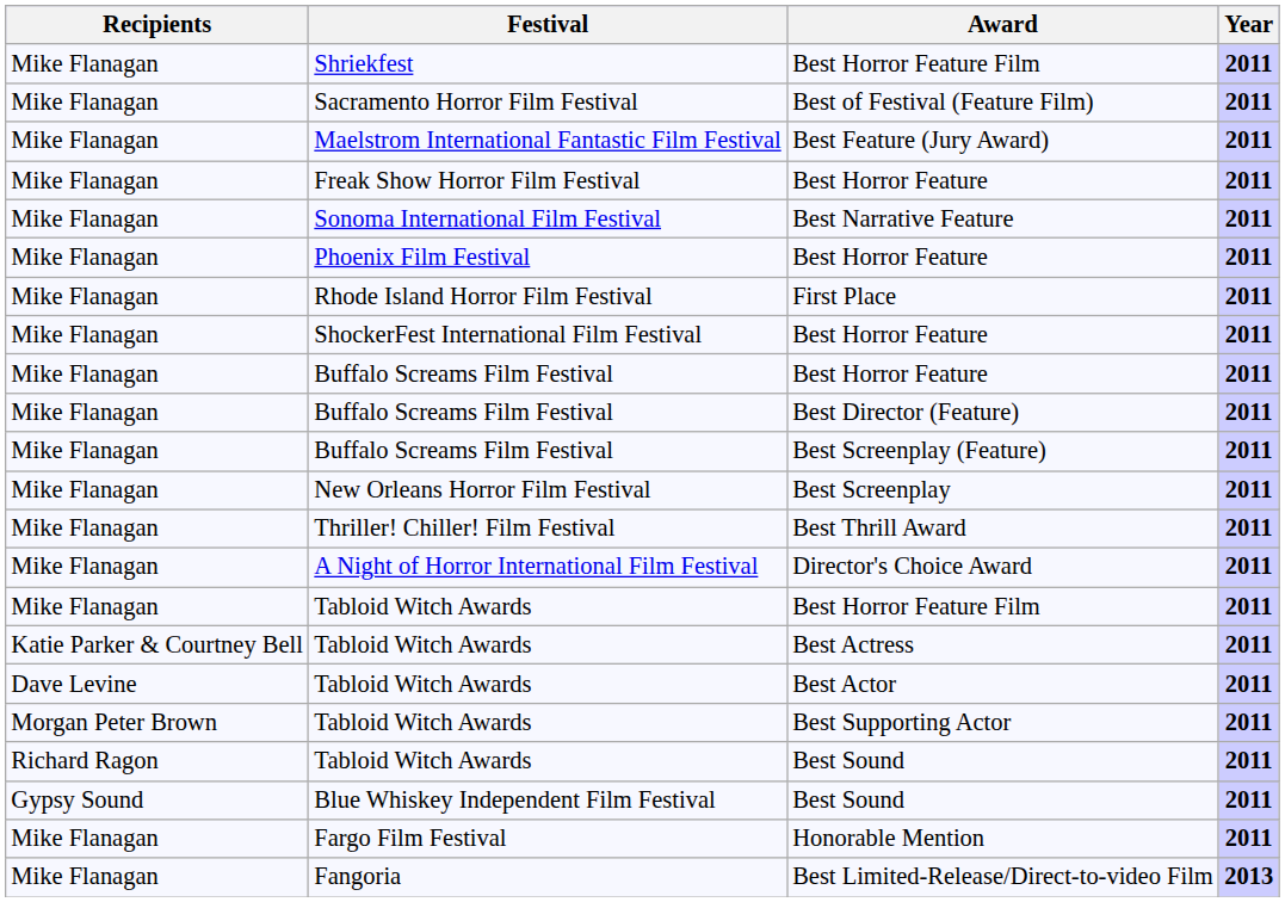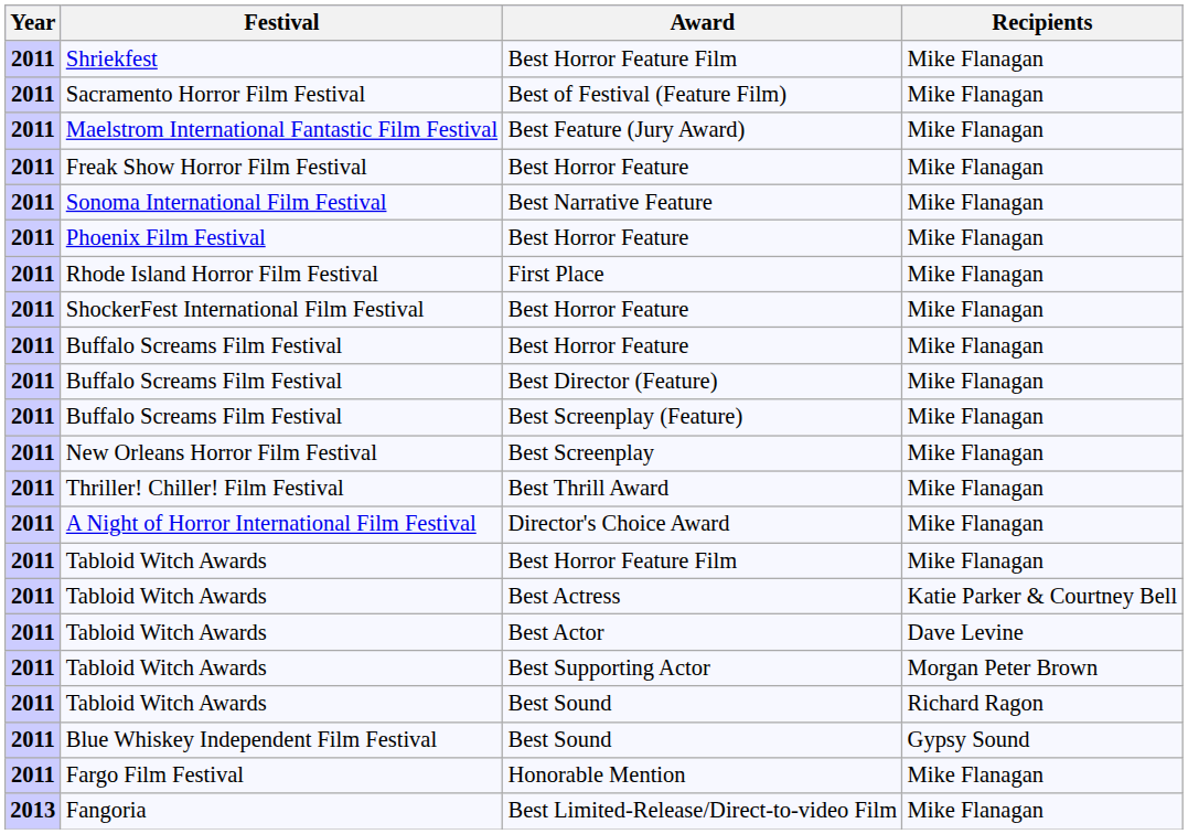columns swapped: Year <-> Recipients
